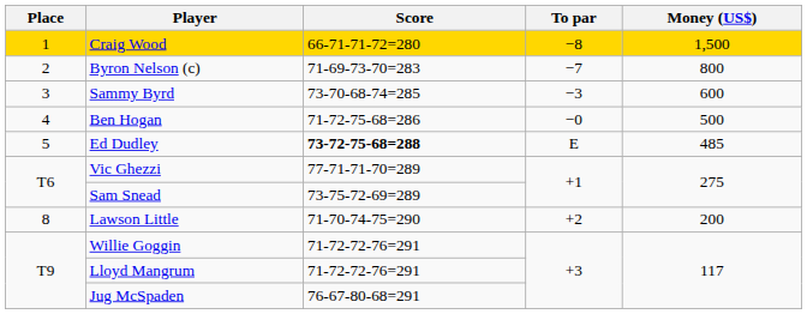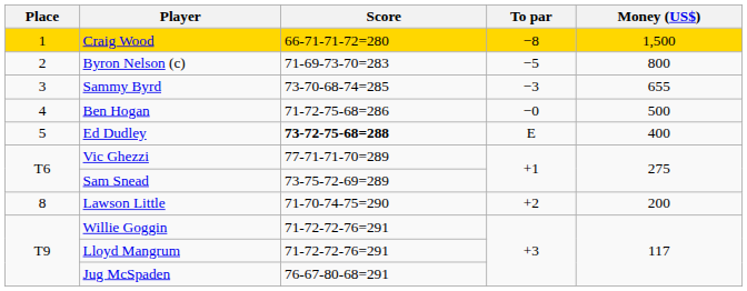Byron Nelson (c) | To par: −7 -> −5
Sammy Byrd | Money (US$): 600 -> 655
Ed Dudley | Money (US$): 485 -> 400
